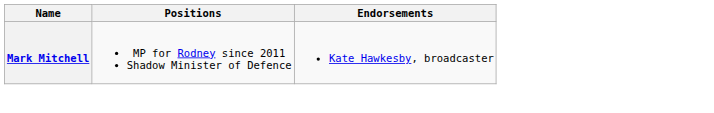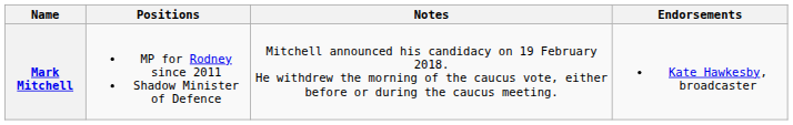+ column: Notes | Mitchell announced his candidacy on 19 February 2018. He withdrew the morning of the caucus vote, either before or during the caucus meeting.
